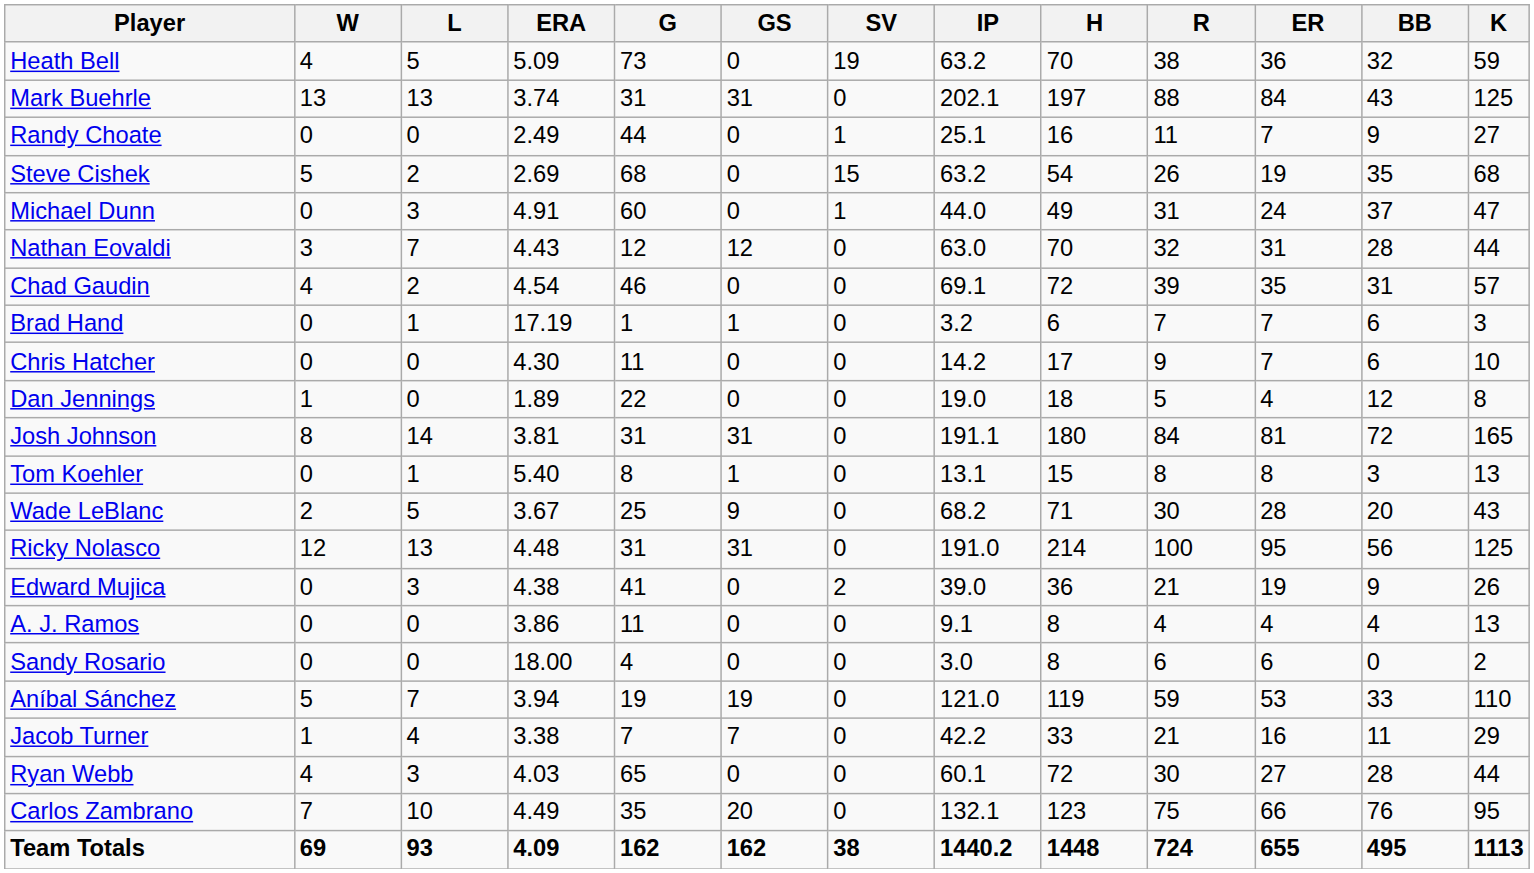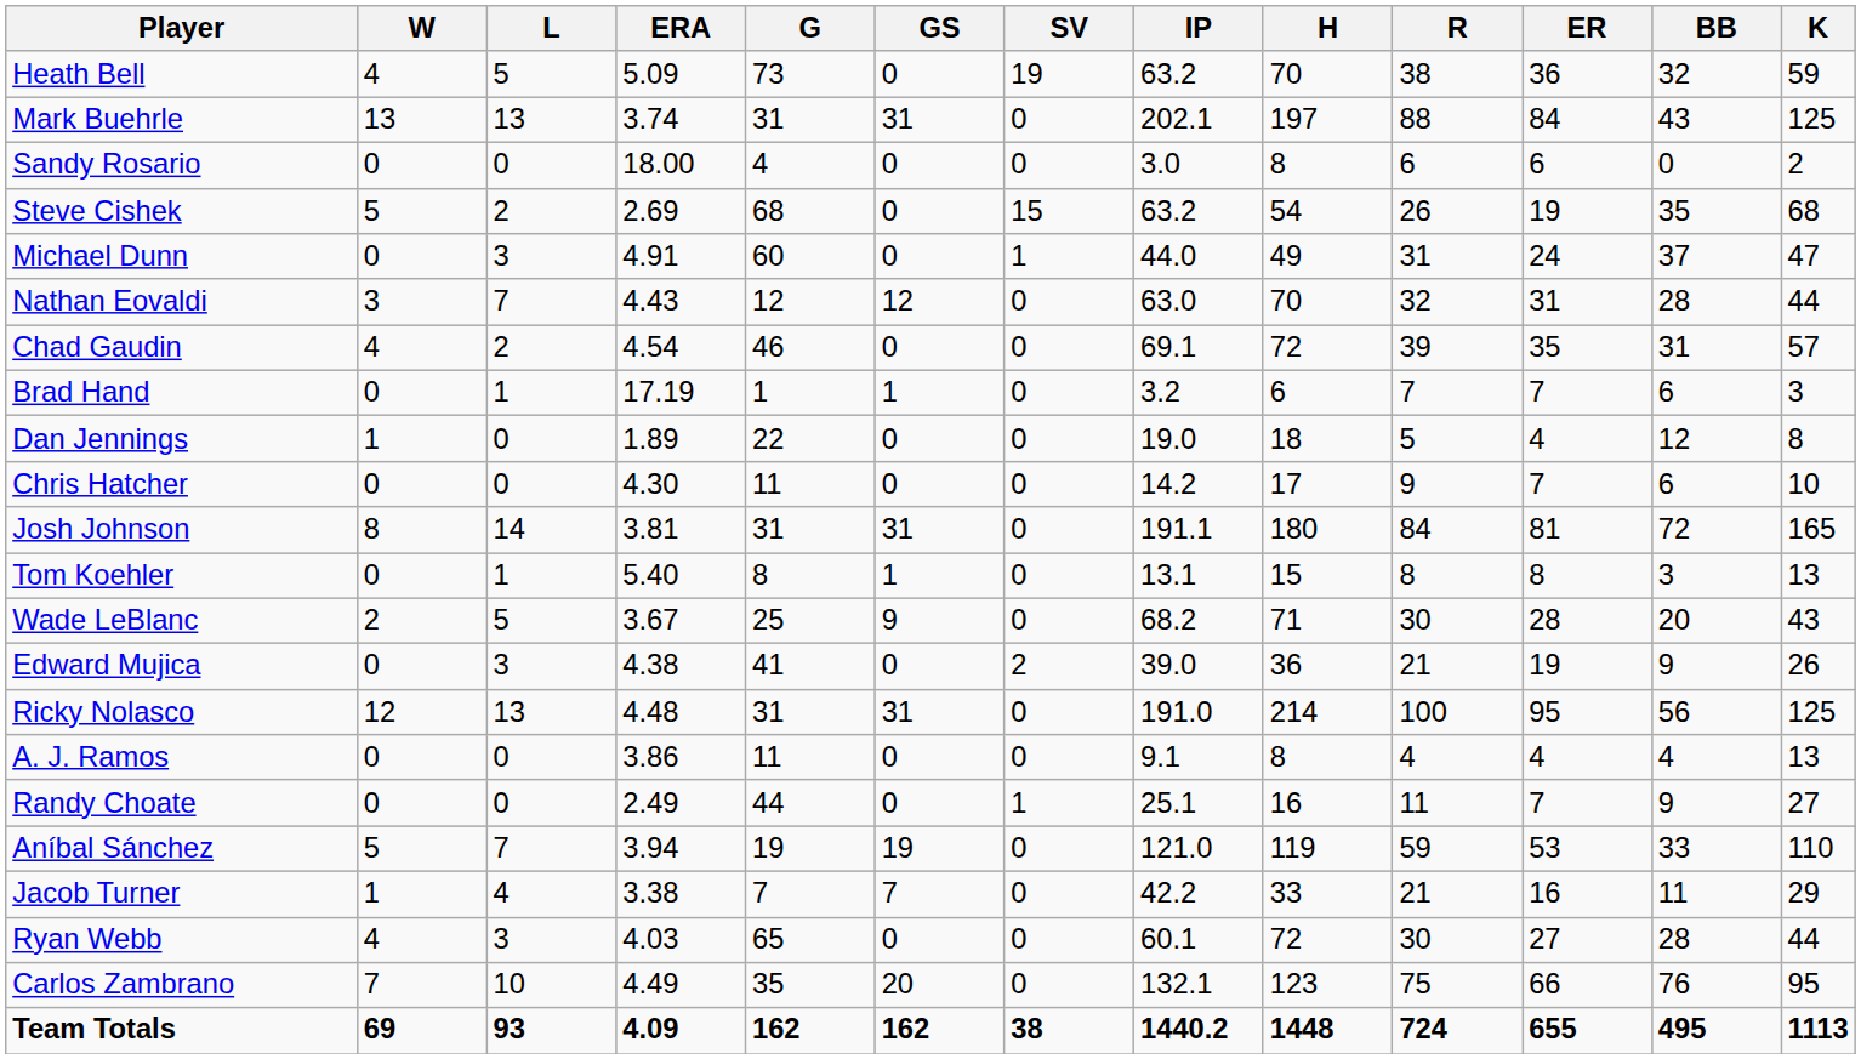rows swapped: Randy Choate <-> Sandy Rosario
rows swapped: Chris Hatcher <-> Dan Jennings
rows swapped: Edward Mujica <-> Ricky Nolasco
